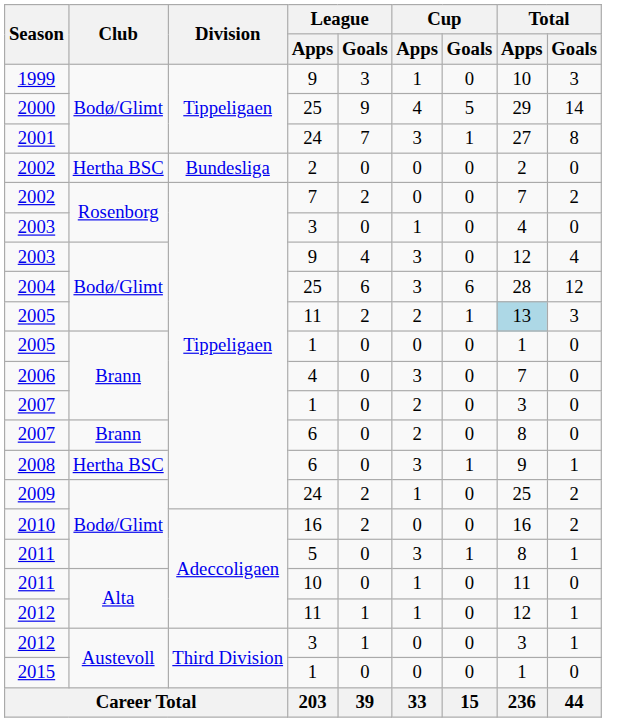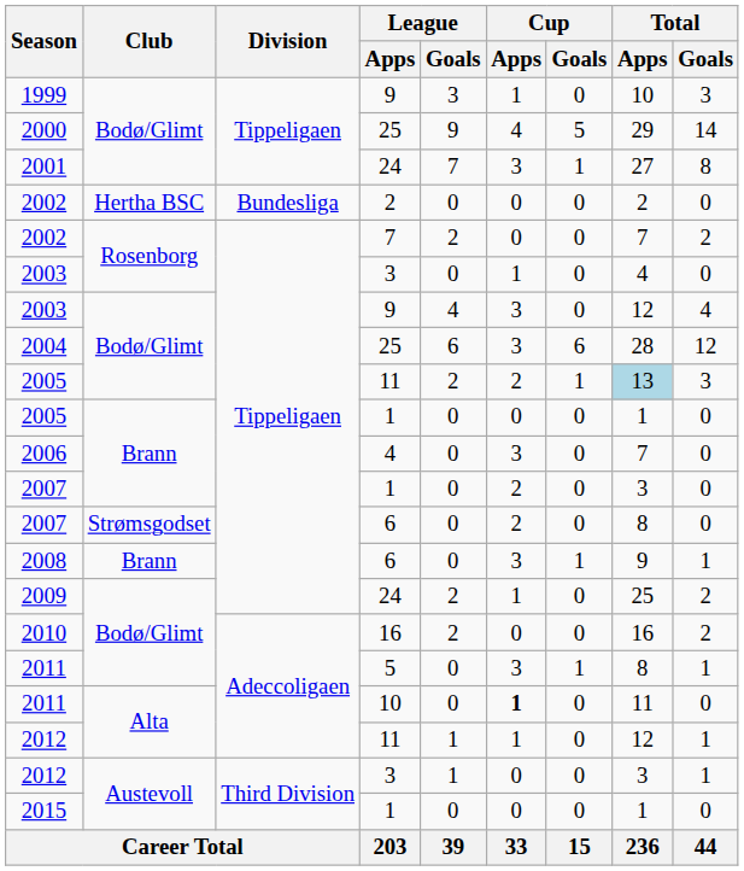2007 / 6 | Club: Brann -> Strømsgodset
2008 | Club: Hertha BSC -> Brann
2011 / 10 | Cup / Apps: normal -> bold
